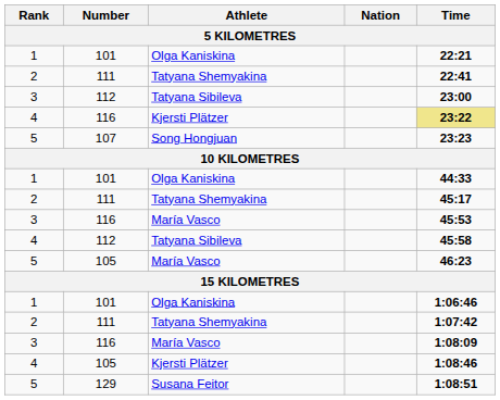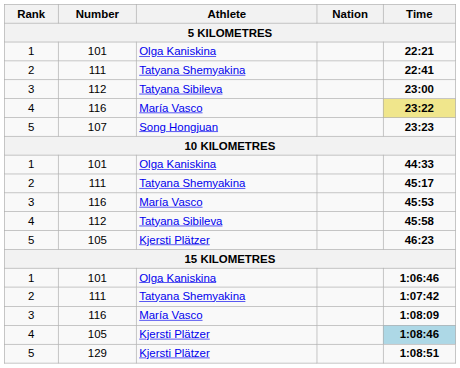4 / 116 | Athlete: Kjersti Plätzer -> María Vasco
5 / 105 | Athlete: María Vasco -> Kjersti Plätzer
4 / 105 | Time: no background -> lightblue background
129 | Athlete: Susana Feitor -> Kjersti Plätzer
